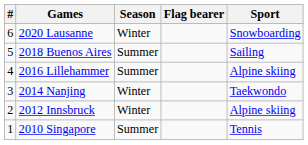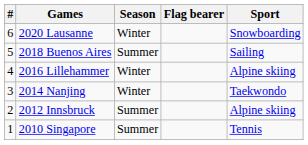2016 Lillehammer | Season: Summer -> Winter
2012 Innsbruck | Season: Winter -> Summer
